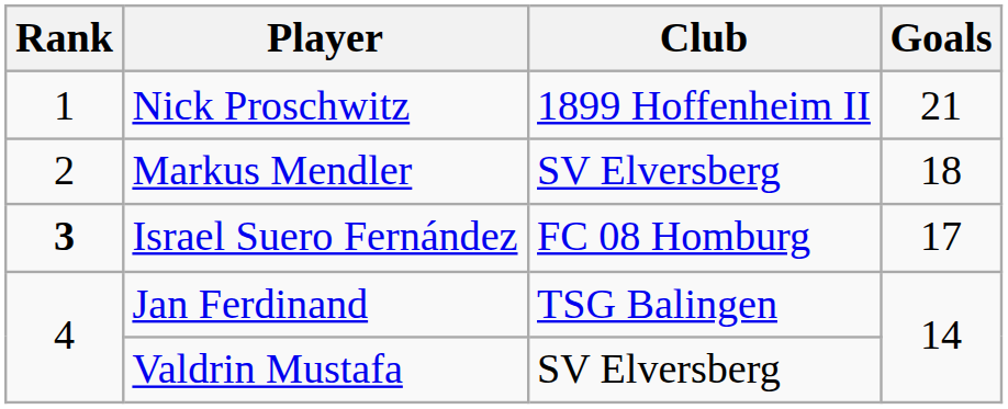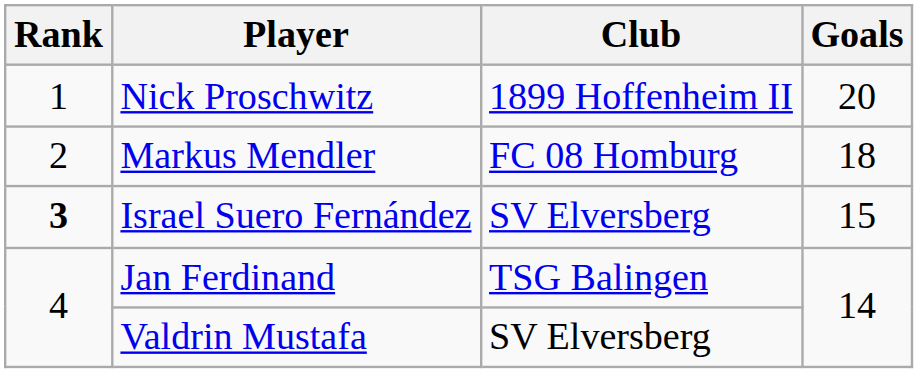Nick Proschwitz | Goals: 21 -> 20
Markus Mendler | Club: SV Elversberg -> FC 08 Homburg
Israel Suero Fernández | Club: FC 08 Homburg -> SV Elversberg
Israel Suero Fernández | Goals: 17 -> 15
